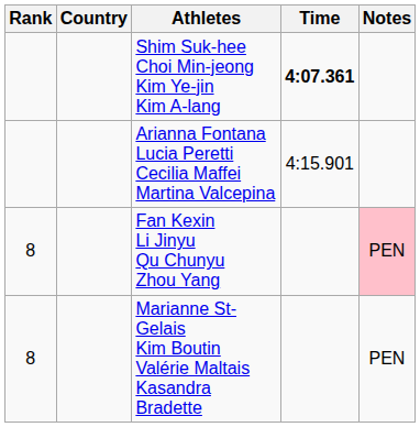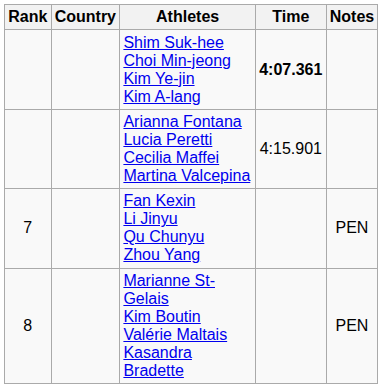Fan Kexin Li Jinyu Qu Chunyu Zhou Yang | Rank: 8 -> 7
Fan Kexin Li Jinyu Qu Chunyu Zhou Yang | Notes: pink background -> no background
